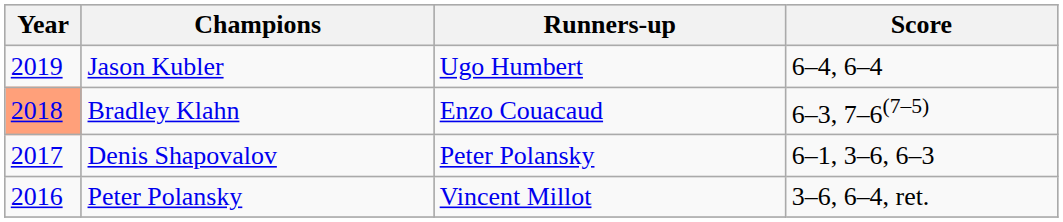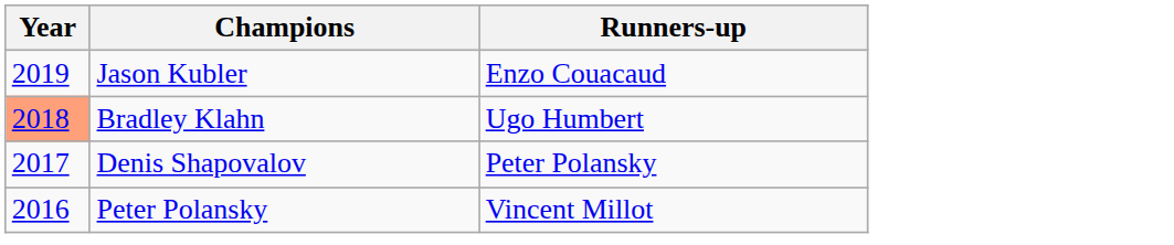- column: Score | 6–4, 6–4 | 6–3, 7–6(7–5) | 6–1, 3–6, 6–3 | 3–6, 6–4, ret.
Jason Kubler | Runners-up: Ugo Humbert -> Enzo Couacaud
Bradley Klahn | Runners-up: Enzo Couacaud -> Ugo Humbert
